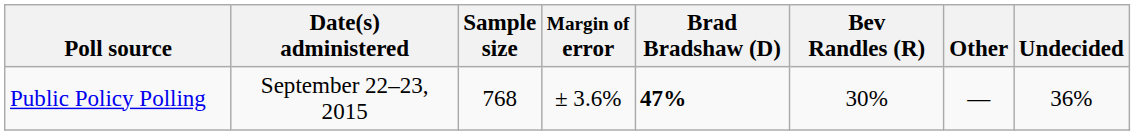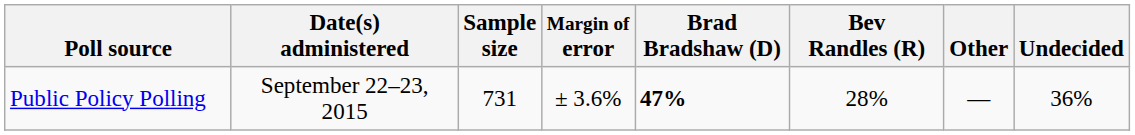Public Policy Polling | Sample size: 768 -> 731
Public Policy Polling | Bev Randles (R): 30% -> 28%
